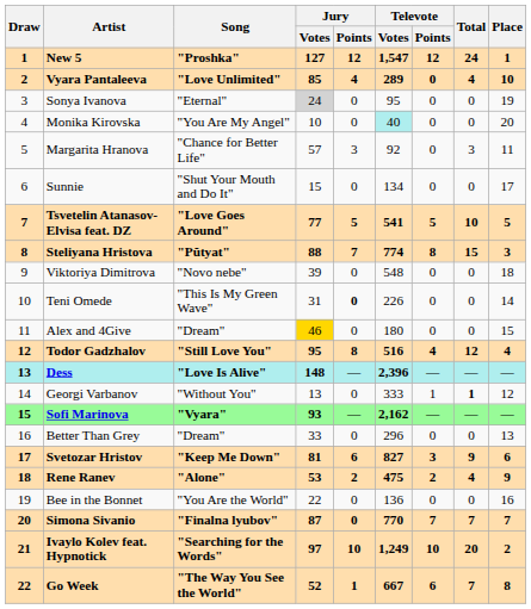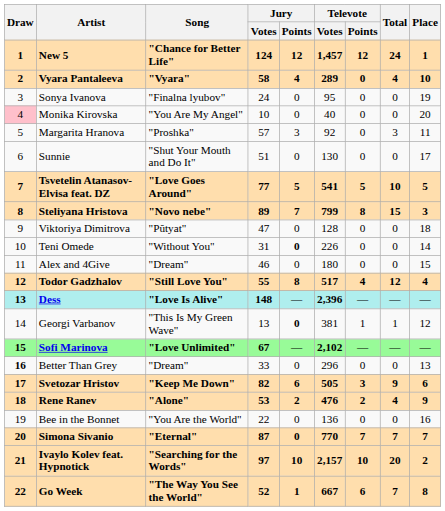New 5 | Song: "Proshka" -> "Chance for Better Life"
New 5 | Jury / Votes: 127 -> 124
New 5 | Televote / Votes: 1,547 -> 1,457
Vyara Pantaleeva | Song: "Love Unlimited" -> "Vyara"
Vyara Pantaleeva | Jury / Votes: 85 -> 58
Sonya Ivanova | Song: "Eternal" -> "Finalna lyubov"
Sonya Ivanova | Jury / Votes: lightgrey background -> no background
Monika Kirovska | Draw: no background -> pink background
Monika Kirovska | Televote / Votes: paleturquoise background -> no background
Margarita Hranova | Song: "Chance for Better Life" -> "Proshka"
Sunnie | Jury / Votes: 15 -> 51
Sunnie | Televote / Votes: 134 -> 130
Steliyana Hristova | Song: "Pŭtyat" -> "Novo nebe"
Steliyana Hristova | Jury / Votes: 88 -> 89
Steliyana Hristova | Televote / Votes: 774 -> 799
Viktoriya Dimitrova | Song: "Novo nebe" -> "Pŭtyat"
Viktoriya Dimitrova | Jury / Votes: 39 -> 47
Viktoriya Dimitrova | Televote / Votes: 548 -> 128
Teni Omede | Song: "This Is My Green Wave" -> "Without You"
Alex and 4Give | Jury / Votes: gold background -> no background
Todor Gadzhalov | Jury / Votes: 95 -> 55
Todor Gadzhalov | Televote / Votes: 516 -> 517
Georgi Varbanov | Song: "Without You" -> "This Is My Green Wave"
Georgi Varbanov | Jury / Points: normal -> bold
Georgi Varbanov | Televote / Votes: 333 -> 381
Georgi Varbanov | Total: bold -> normal
Sofi Marinova | Song: "Vyara" -> "Love Unlimited"
Sofi Marinova | Jury / Votes: 93 -> 67
Sofi Marinova | Televote / Votes: 2,162 -> 2,102
Better Than Grey | Draw: normal -> bold
Svetozar Hristov | Jury / Votes: 81 -> 82
Svetozar Hristov | Televote / Votes: 827 -> 505
Rene Ranev | Televote / Votes: 475 -> 476
Simona Sivanio | Song: "Finalna lyubov" -> "Eternal"
Ivaylo Kolev feat. Hypnotick | Televote / Votes: 1,249 -> 2,157
